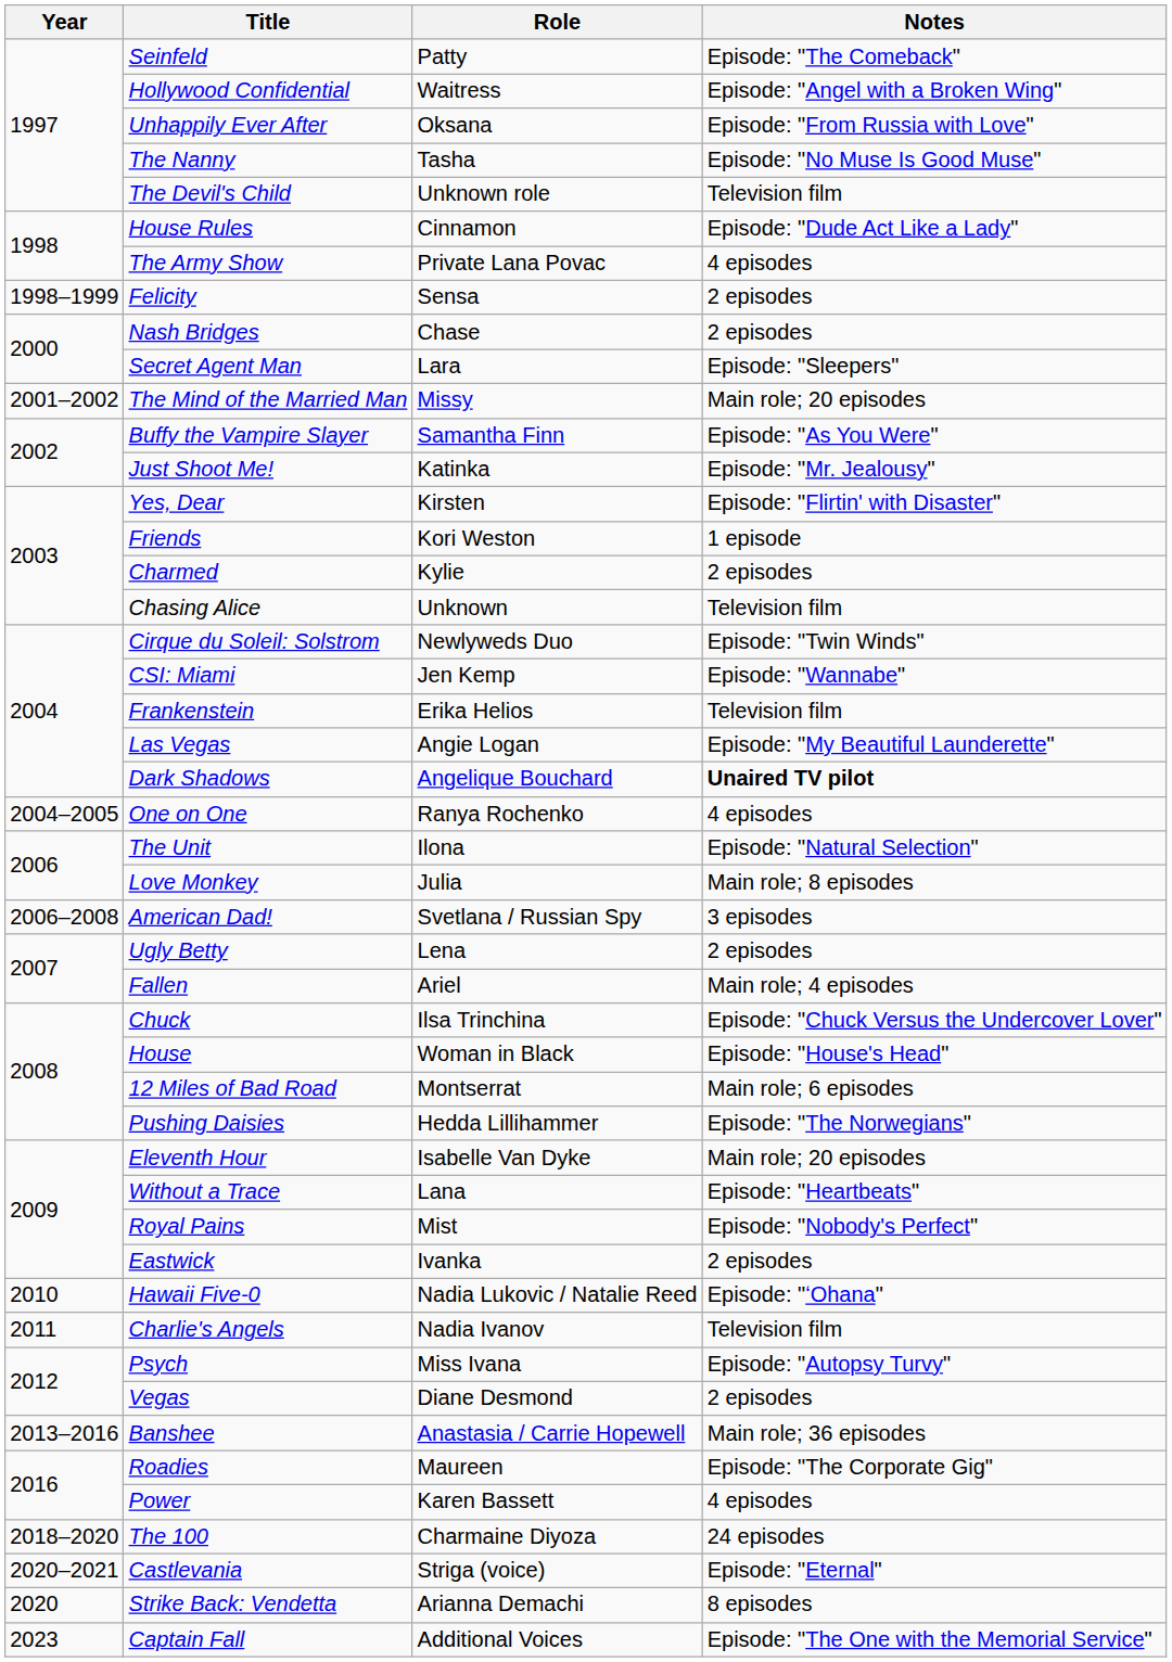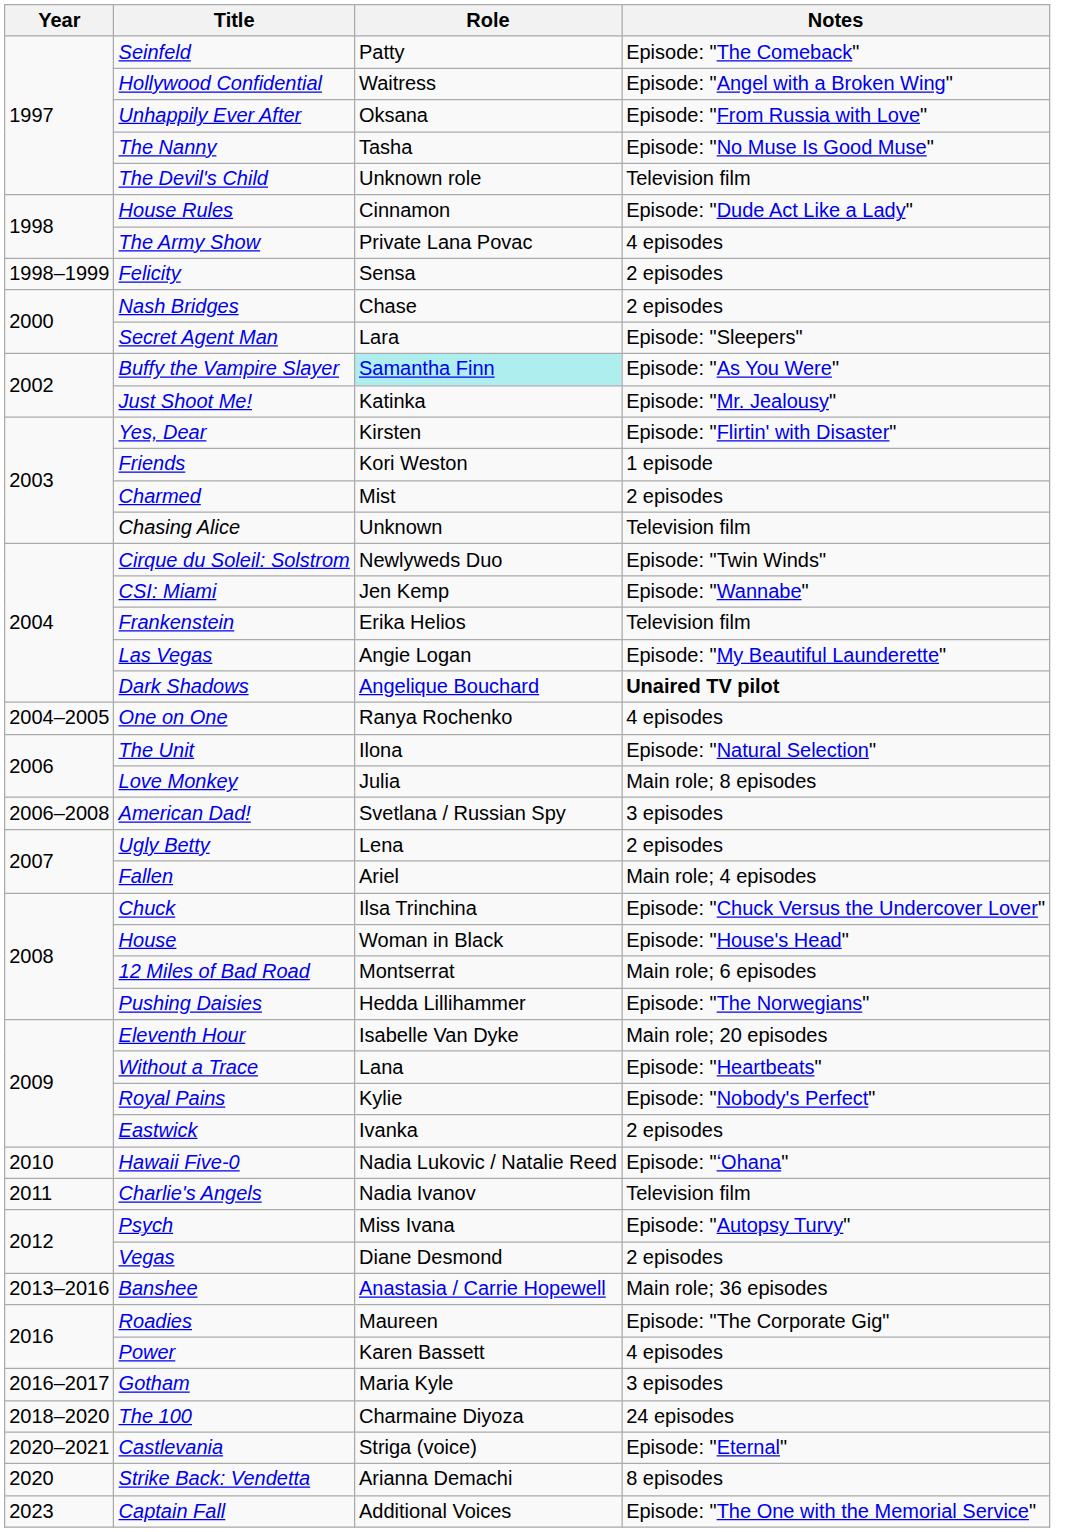- row: 2001–2002 | The Mind of the Married Man | Missy | Main role; 20 episodes
Buffy the Vampire Slayer | Role: no background -> paleturquoise background
Charmed | Role: Kylie -> Mist
Royal Pains | Role: Mist -> Kylie
+ row: 2016–2017 | Gotham | Maria Kyle | 3 episodes
